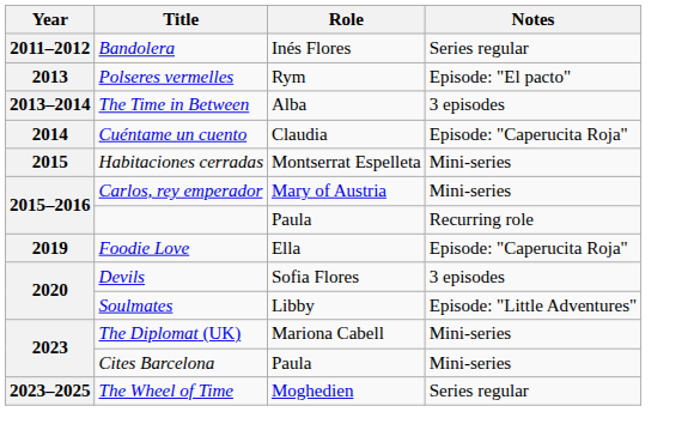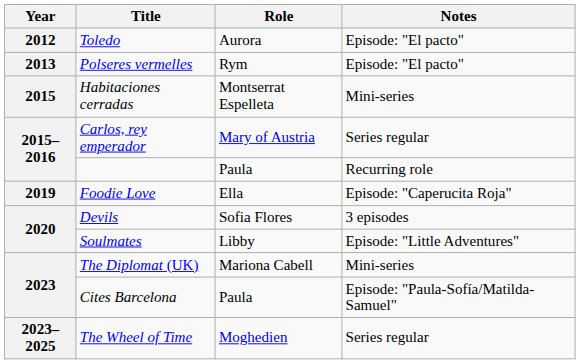- row: 2011–2012 | Bandolera | Inés Flores | Series regular
+ row: 2012 | Toledo | Aurora | Episode: "El pacto"
- row: 2013–2014 | The Time in Between | Alba | 3 episodes
- row: 2014 | Cuéntame un cuento | Claudia | Episode: "Caperucita Roja"
Carlos, rey emperador | Notes: Mini-series -> Series regular
Cites Barcelona | Notes: Mini-series -> Episode: "Paula-Sofía/Matilda-Samuel"
